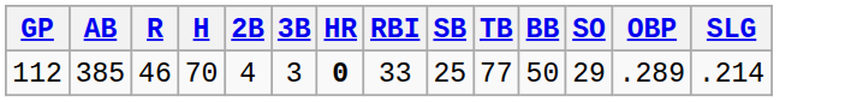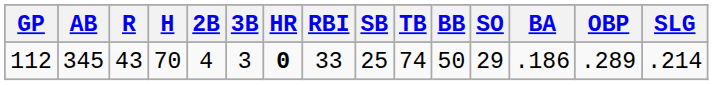+ column: BA | .186
112 | AB: 385 -> 345
112 | R: 46 -> 43
112 | TB: 77 -> 74
